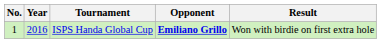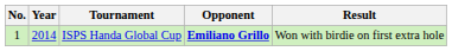ISPS Handa Global Cup | Year: 2016 -> 2014
